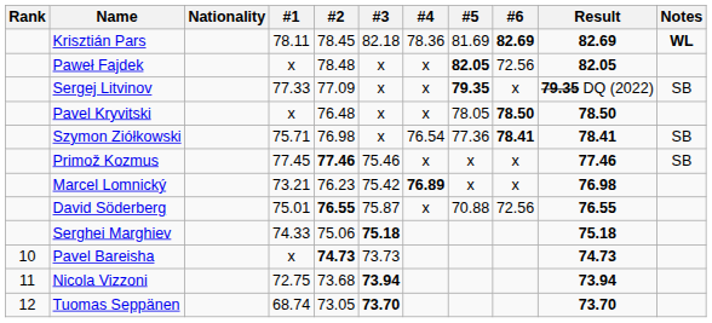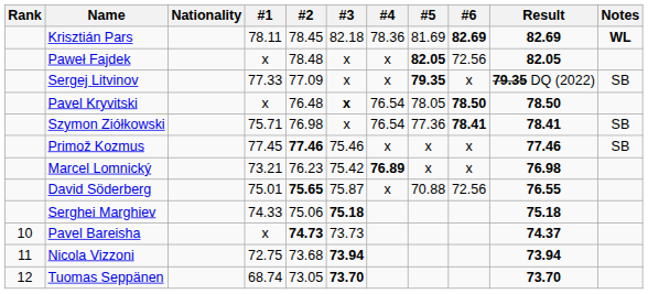Pavel Kryvitski | #3: normal -> bold
Pavel Kryvitski | #4: x -> 76.54
David Söderberg | #2: 76.55 -> 75.65
Pavel Bareisha | Result: 74.73 -> 74.37
